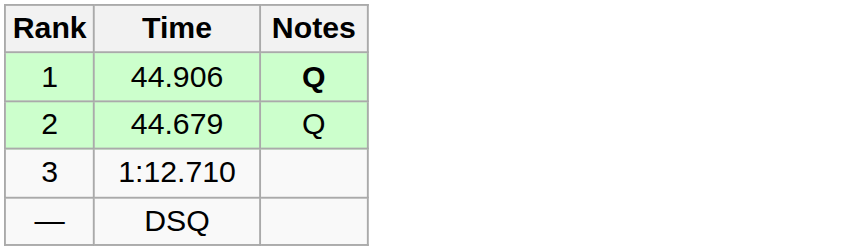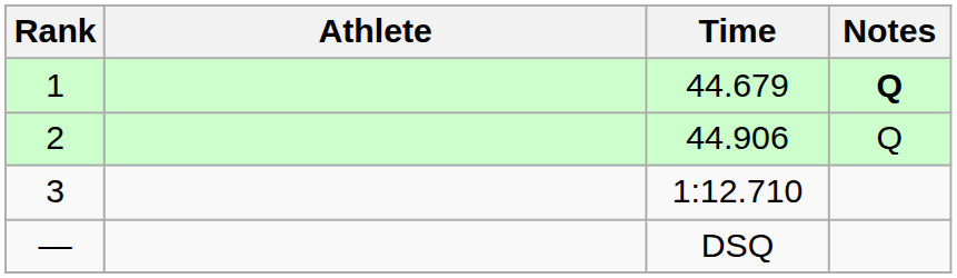+ column: Athlete
1 | Time: 44.906 -> 44.679
2 | Time: 44.679 -> 44.906
